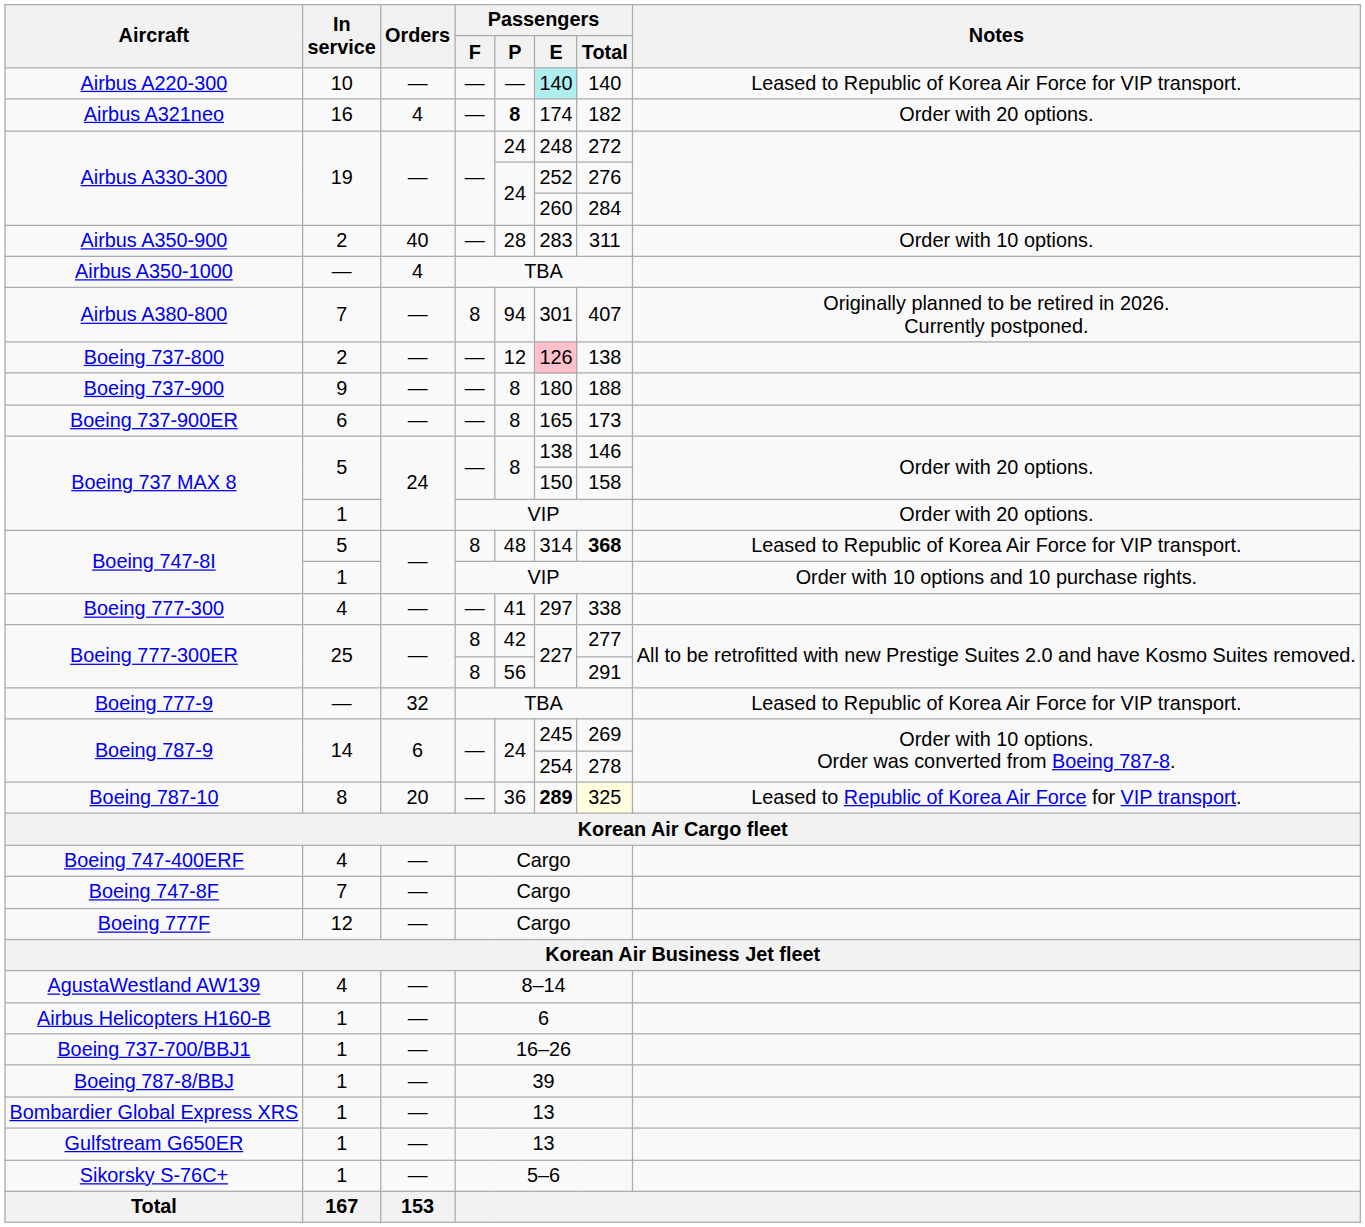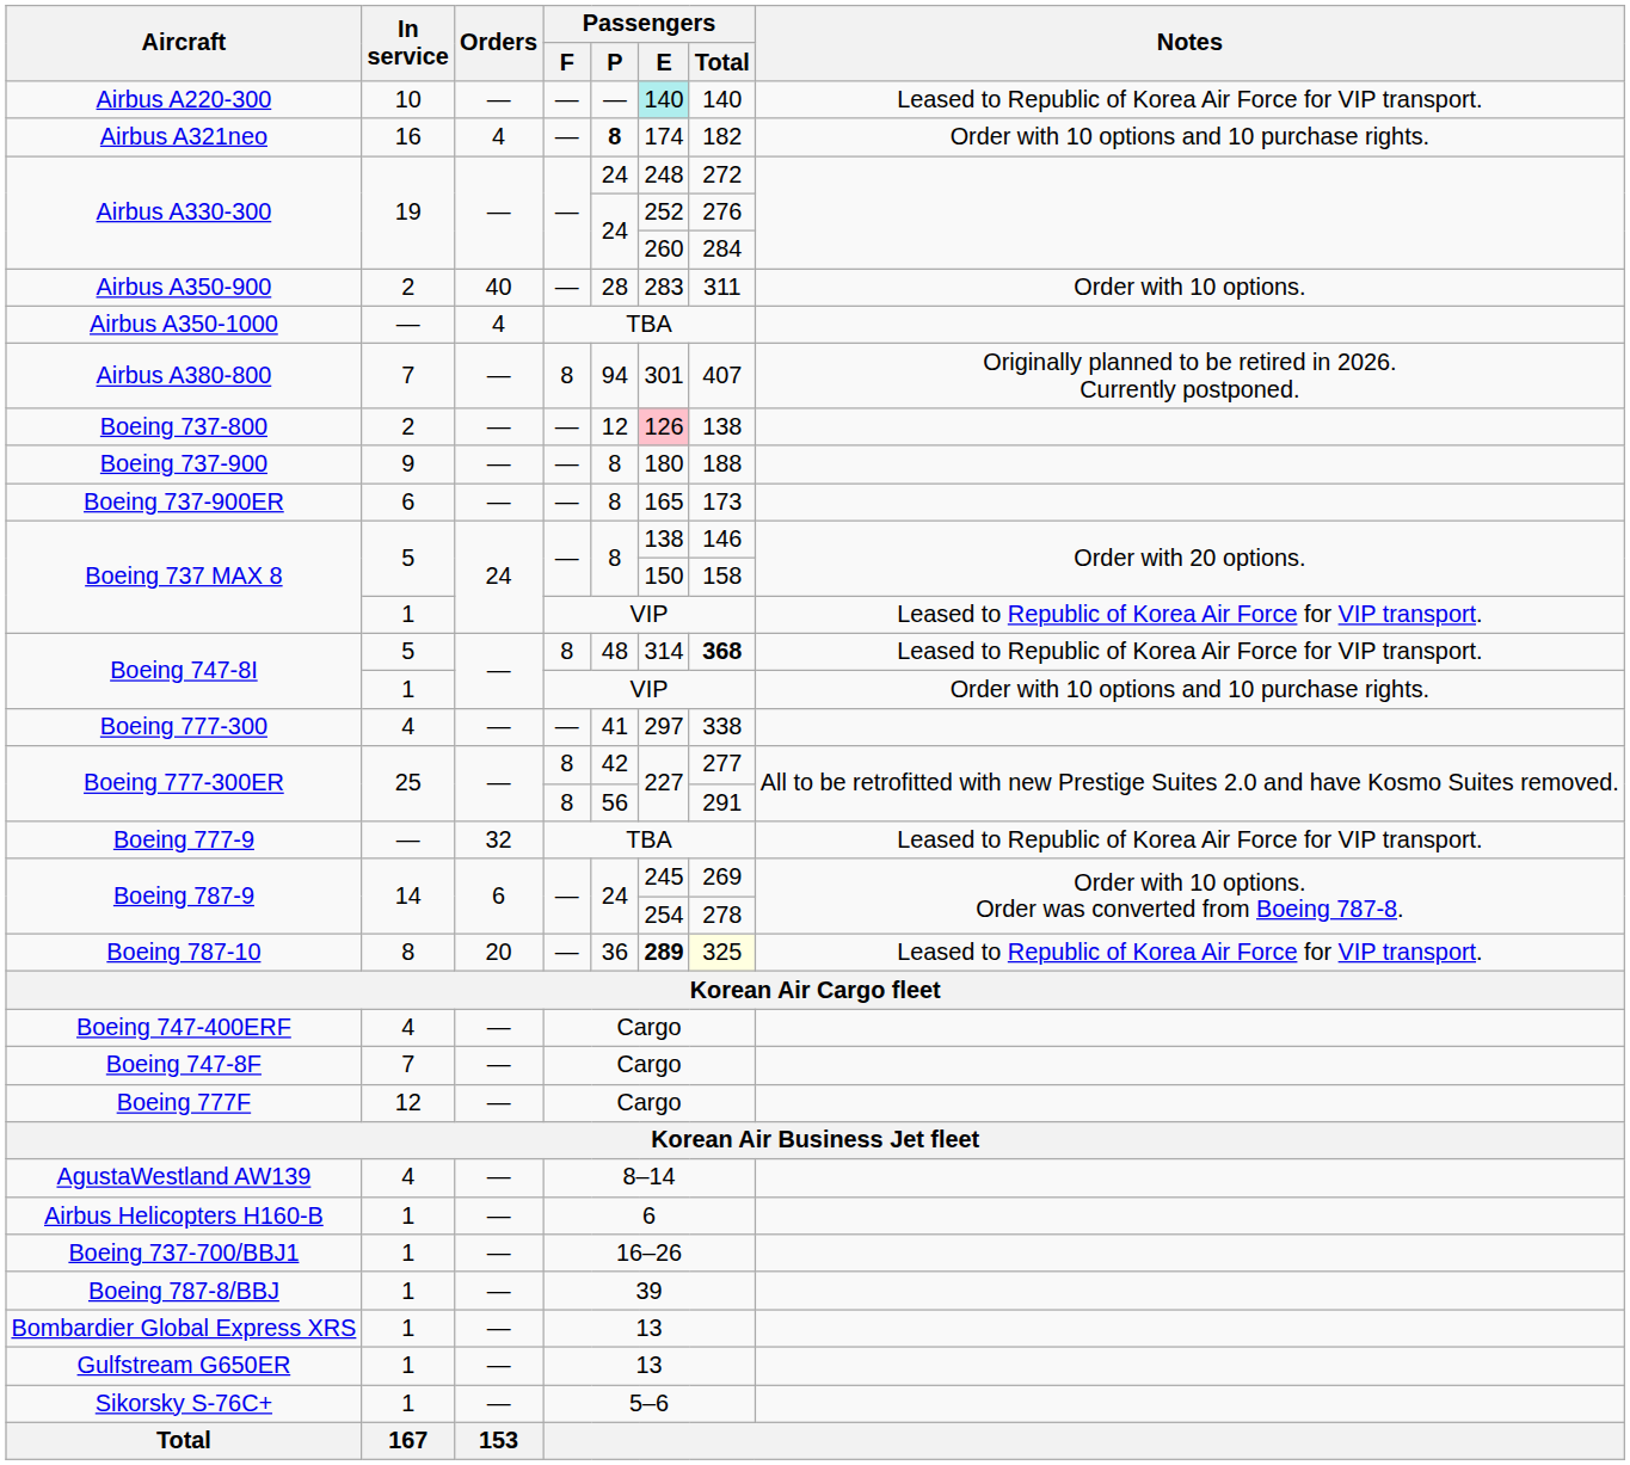Airbus A321neo | Notes: Order with 20 options. -> Order with 10 options and 10 purchase rights.
Boeing 737 MAX 8 / 1 | Notes: Order with 20 options. -> Leased to Republic of Korea Air Force for VIP transport.
